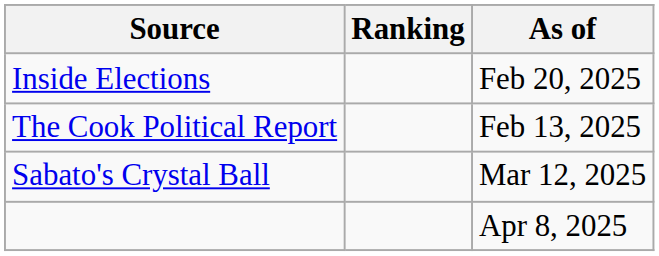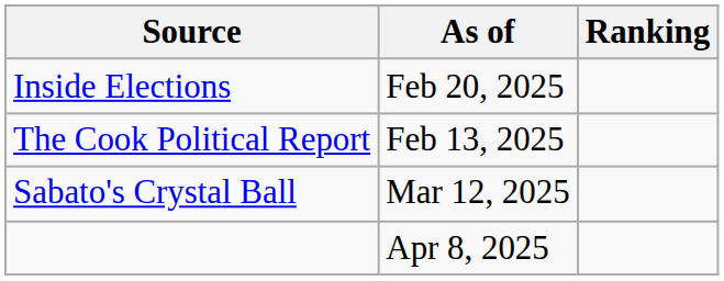columns swapped: Ranking <-> As of
